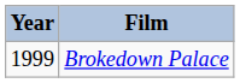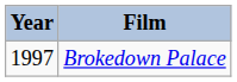Brokedown Palace | Year: 1999 -> 1997
